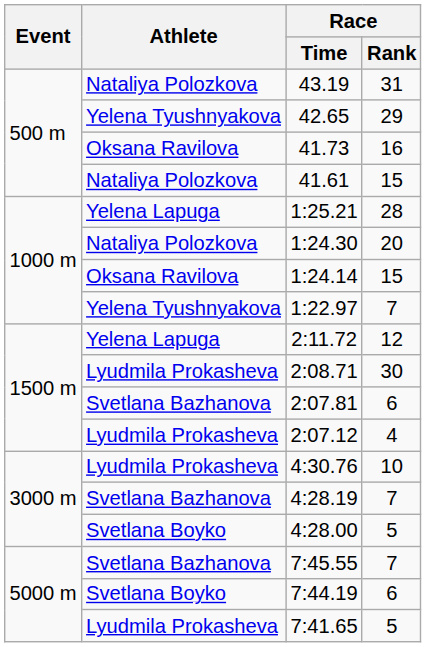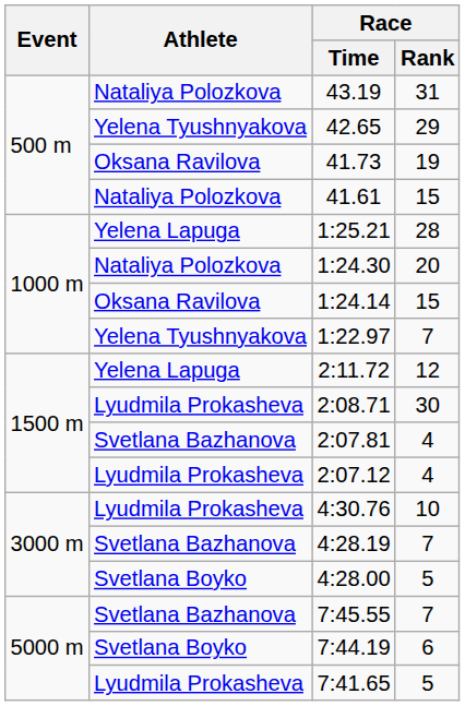41.73 | Race / Rank: 16 -> 19
2:07.81 | Race / Rank: 6 -> 4
